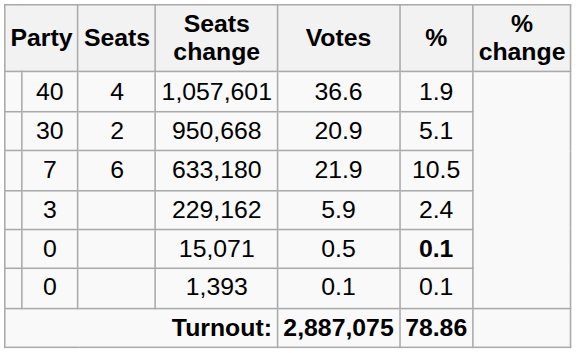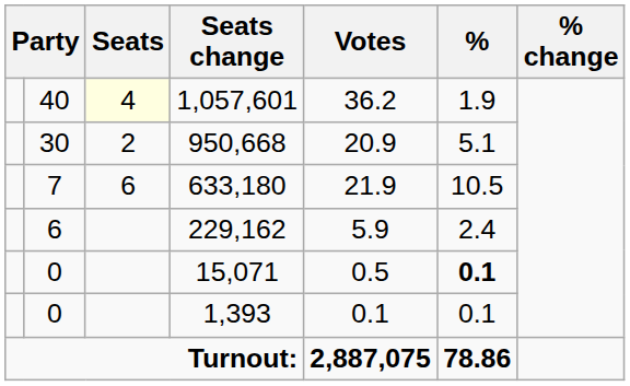1,057,601 | Seats: no background -> lightyellow background
1,057,601 | Votes: 36.6 -> 36.2
229,162 | column 2: 3 -> 6
